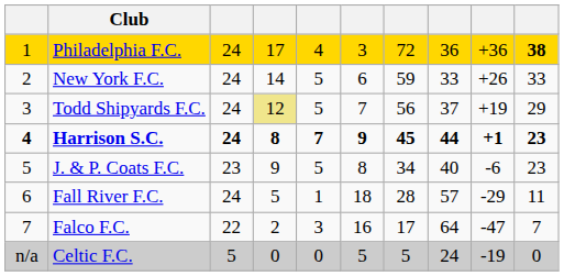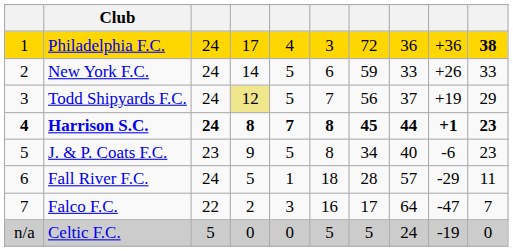Harrison S.C. | column 6: 9 -> 8
